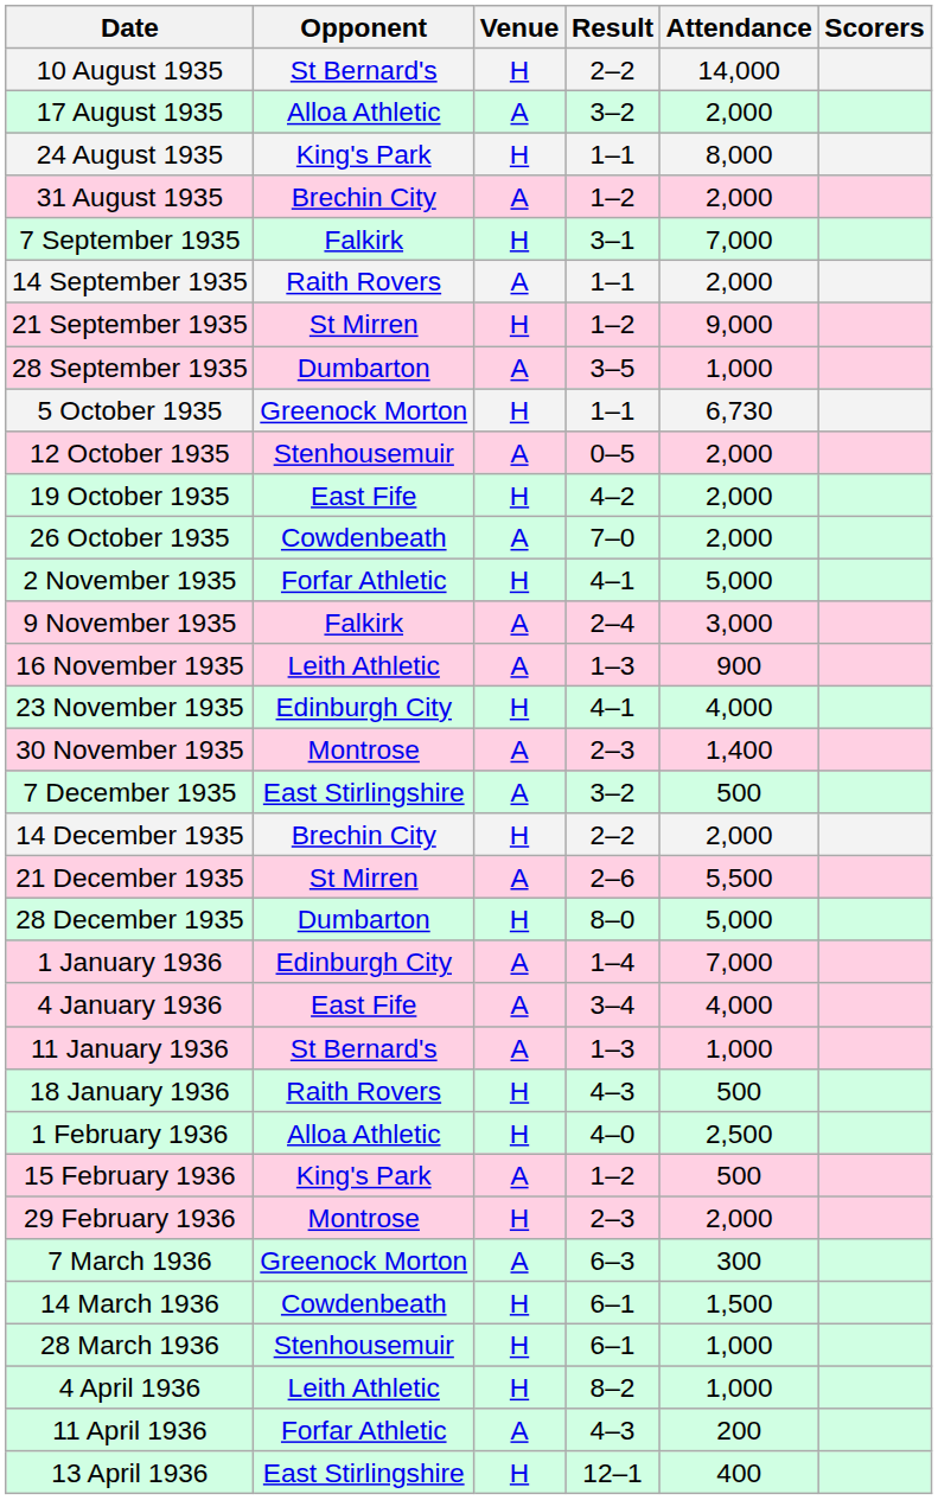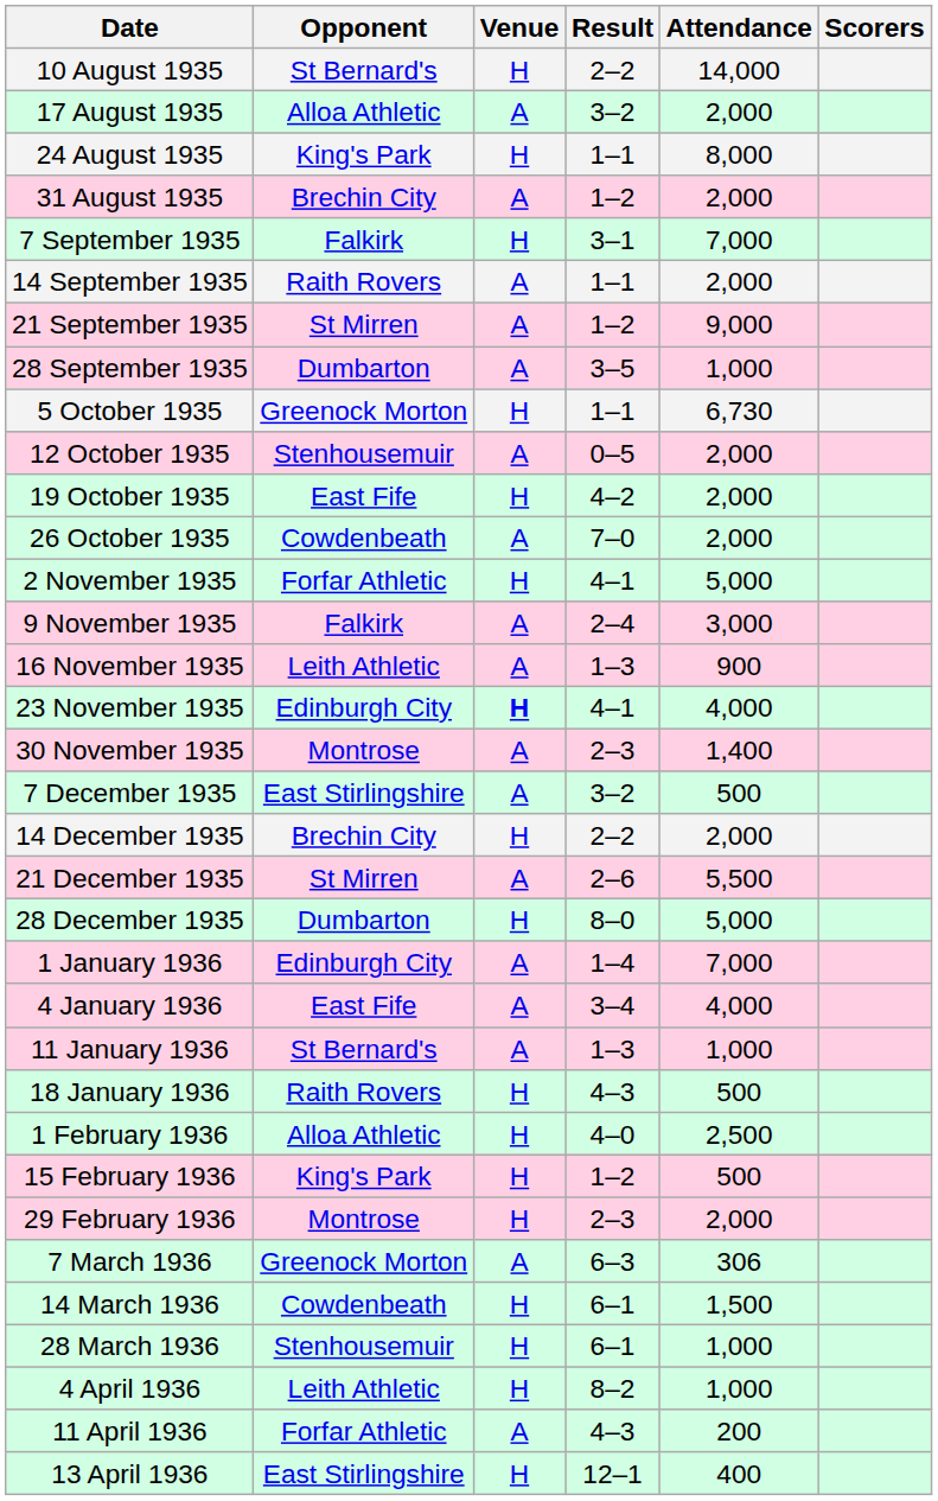21 September 1935 | Venue: H -> A
23 November 1935 | Venue: normal -> bold
15 February 1936 | Venue: A -> H
7 March 1936 | Attendance: 300 -> 306
